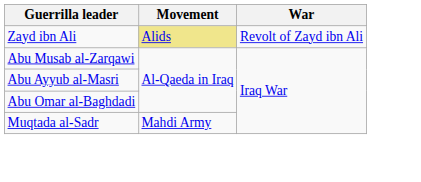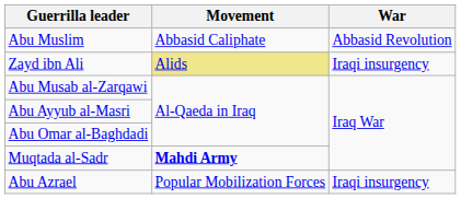+ row: Abu Muslim | Abbasid Caliphate | Abbasid Revolution
Zayd ibn Ali | War: Revolt of Zayd ibn Ali -> Iraqi insurgency
Muqtada al-Sadr | Movement: normal -> bold
+ row: Abu Azrael | Popular Mobilization Forces | Iraqi insurgency
